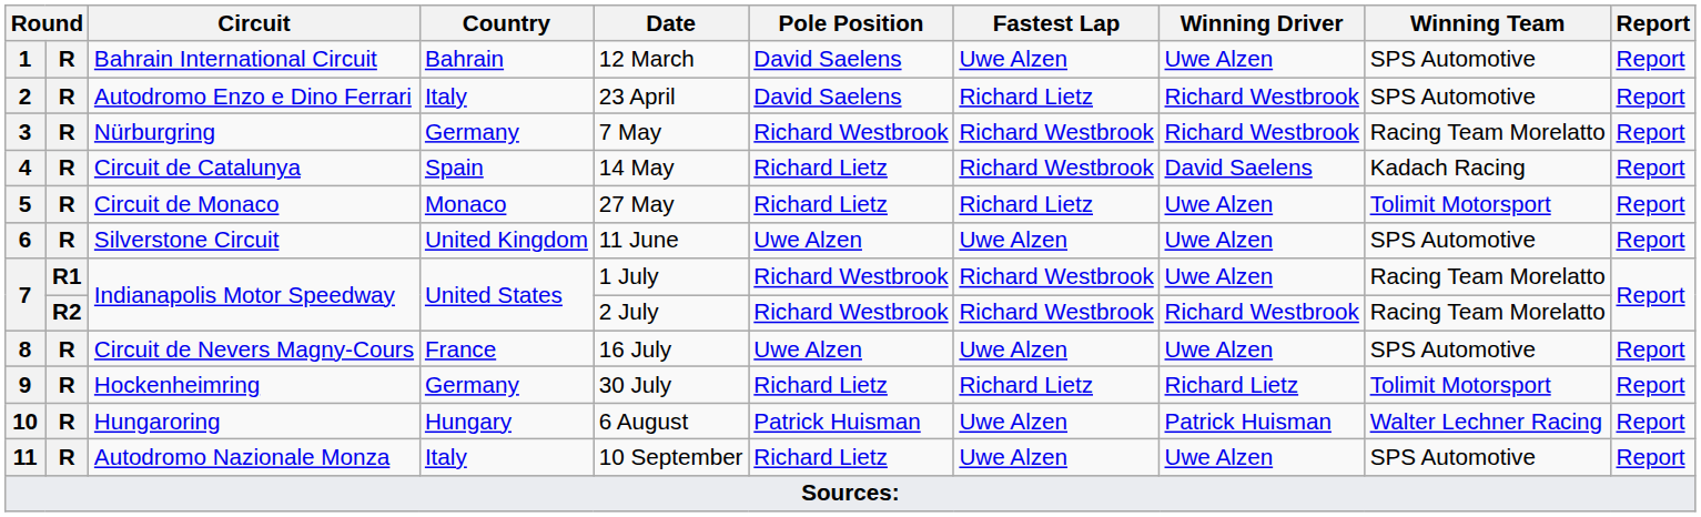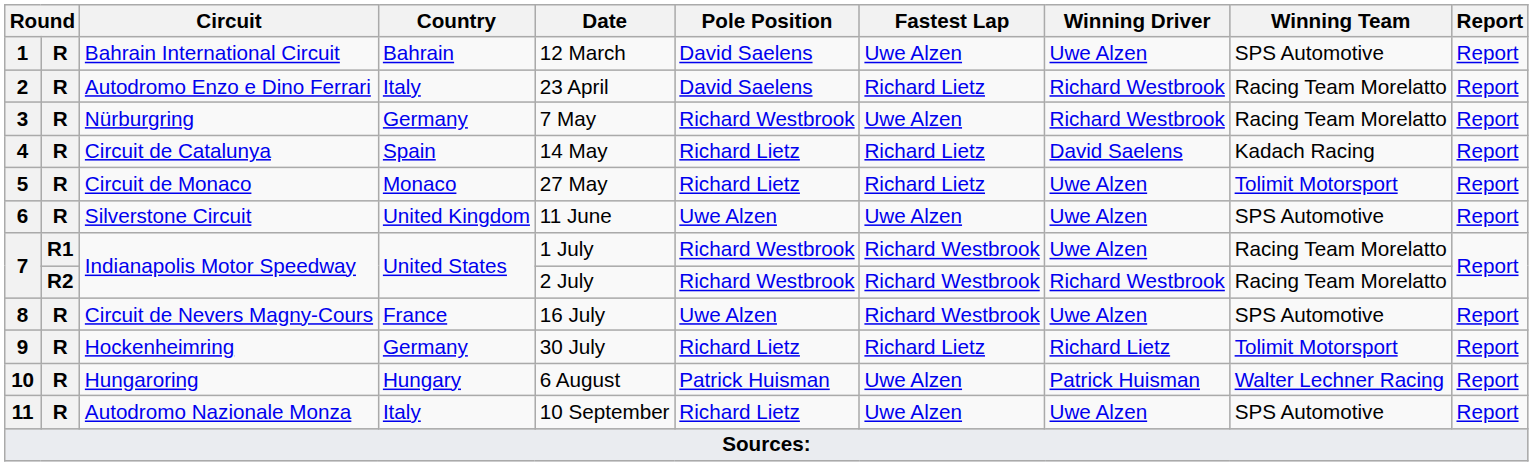2 | Winning Team: SPS Automotive -> Racing Team Morelatto
3 | Fastest Lap: Richard Westbrook -> Uwe Alzen
4 | Fastest Lap: Richard Westbrook -> Richard Lietz
8 | Fastest Lap: Uwe Alzen -> Richard Westbrook
